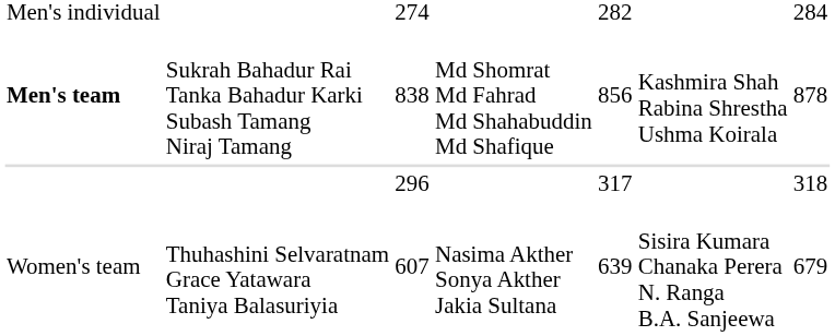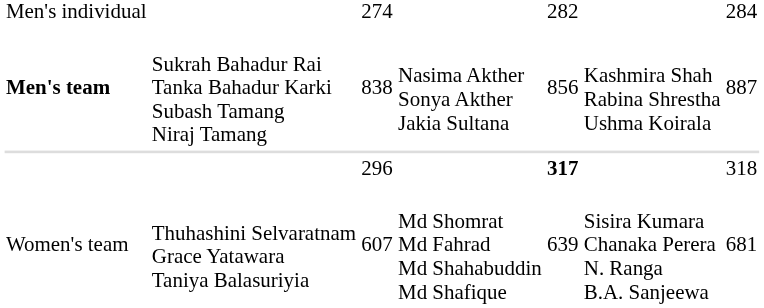838 | column 4: Md Shomrat Md Fahrad Md Shahabuddin Md Shafique -> Nasima Akther Sonya Akther Jakia Sultana
838 | column 7: 878 -> 887
296 | column 5: normal -> bold
607 | column 4: Nasima Akther Sonya Akther Jakia Sultana -> Md Shomrat Md Fahrad Md Shahabuddin Md Shafique
607 | column 7: 679 -> 681
